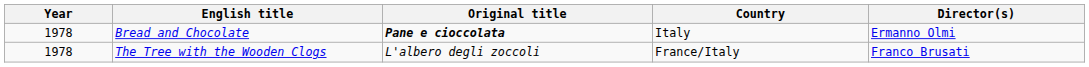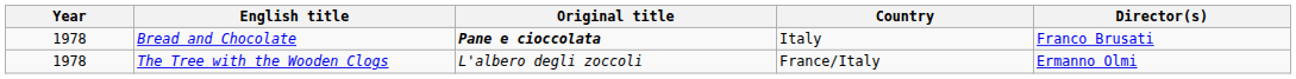Bread and Chocolate | Director(s): Ermanno Olmi -> Franco Brusati
The Tree with the Wooden Clogs | Director(s): Franco Brusati -> Ermanno Olmi
